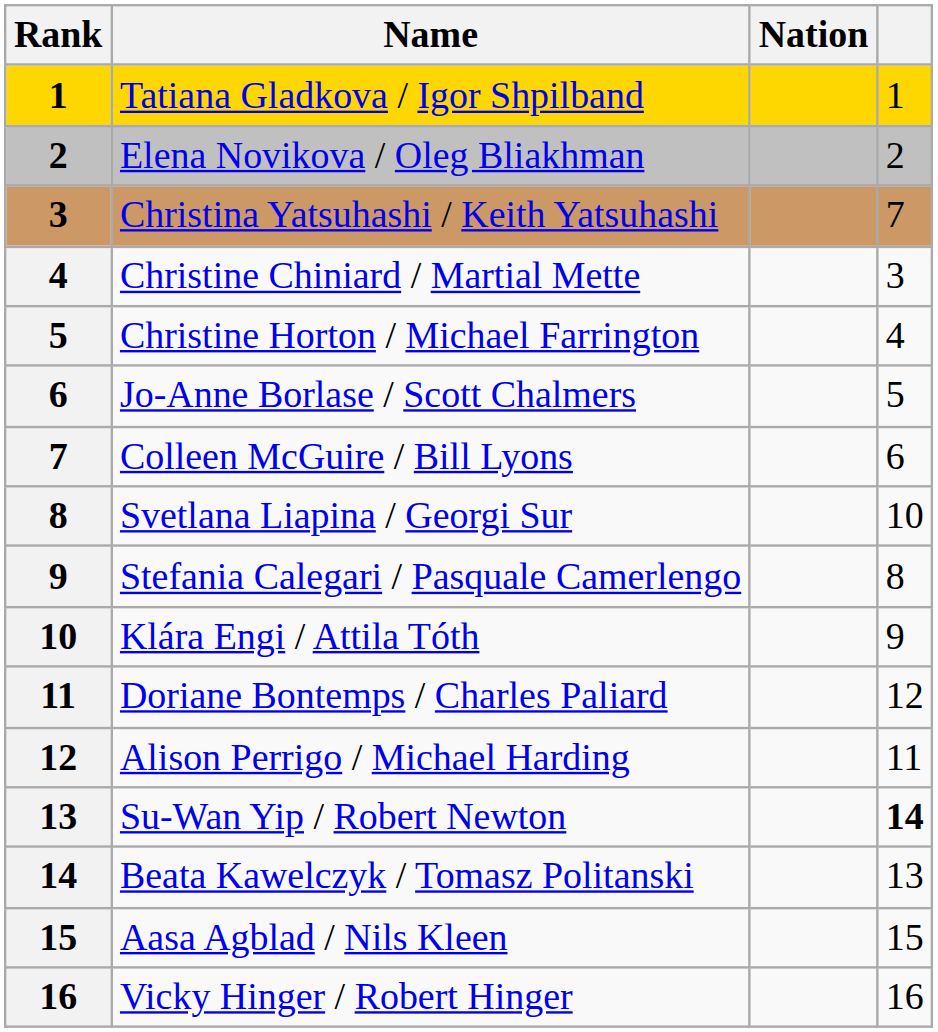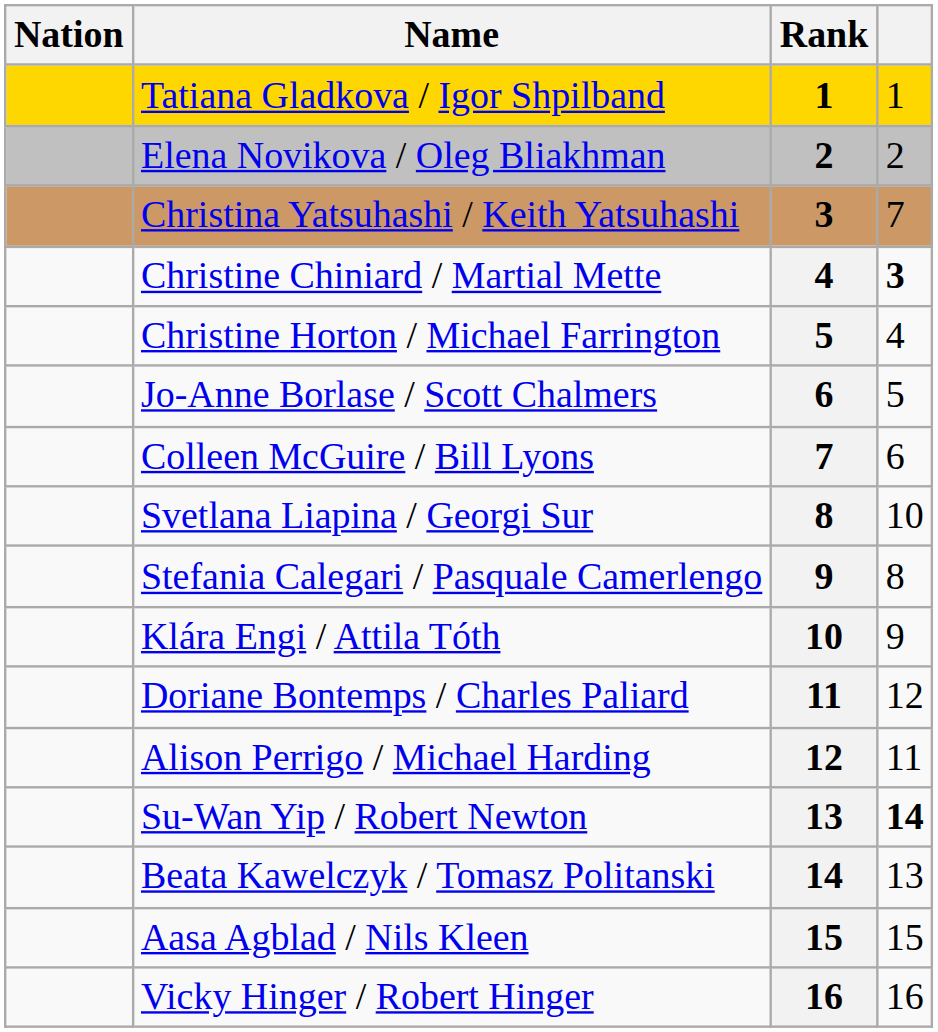columns swapped: Rank <-> Nation
Christine Chiniard / Martial Mette | column 4: normal -> bold
